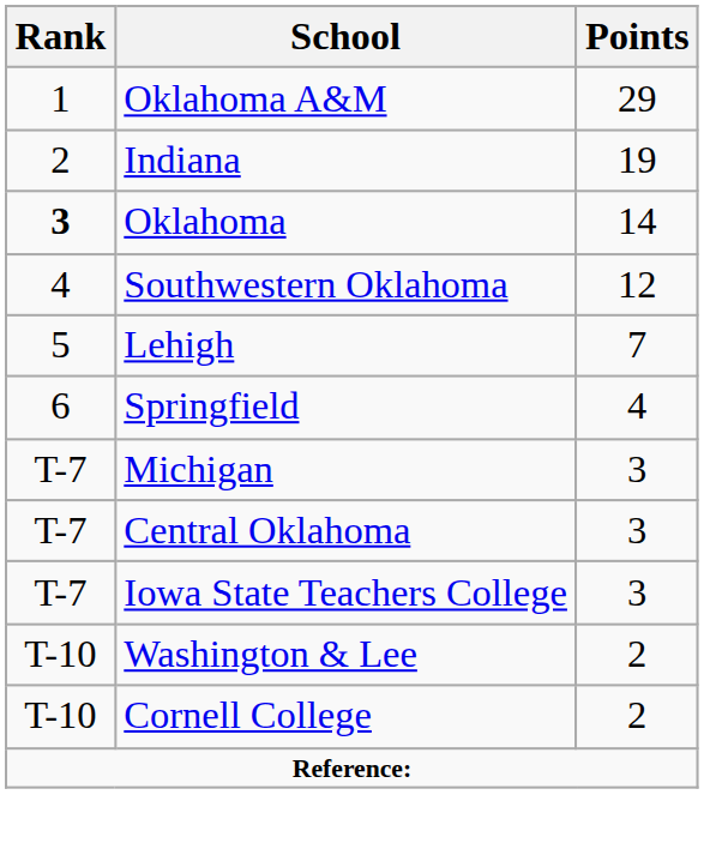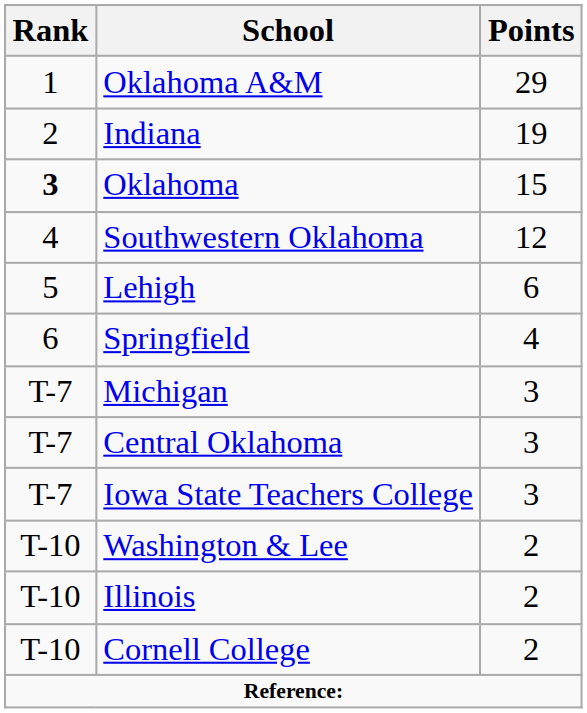Oklahoma | Points: 14 -> 15
Lehigh | Points: 7 -> 6
+ row: T-10 | Illinois | 2
